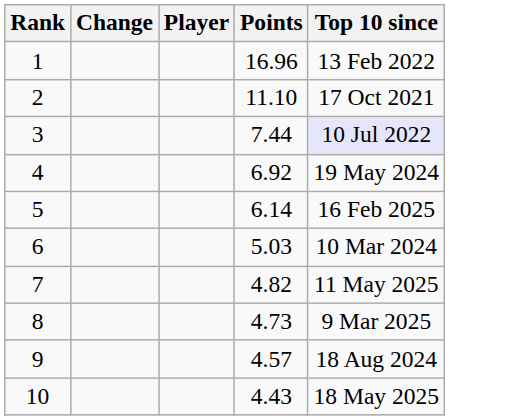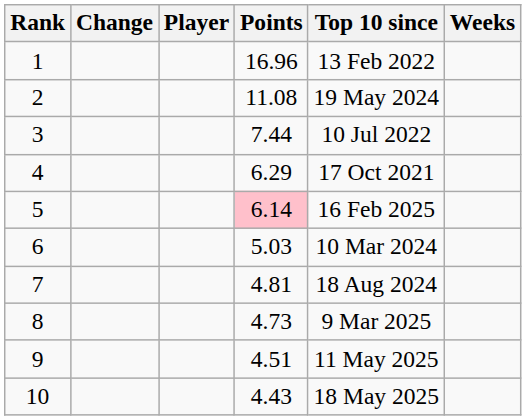+ column: Weeks
2 | Points: 11.10 -> 11.08
2 | Top 10 since: 17 Oct 2021 -> 19 May 2024
3 | Top 10 since: lavender background -> no background
4 | Points: 6.92 -> 6.29
4 | Top 10 since: 19 May 2024 -> 17 Oct 2021
5 | Points: no background -> pink background
7 | Points: 4.82 -> 4.81
7 | Top 10 since: 11 May 2025 -> 18 Aug 2024
9 | Points: 4.57 -> 4.51
9 | Top 10 since: 18 Aug 2024 -> 11 May 2025
